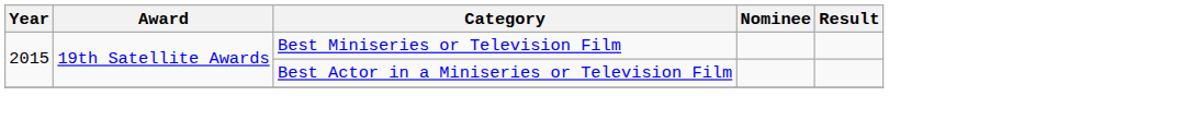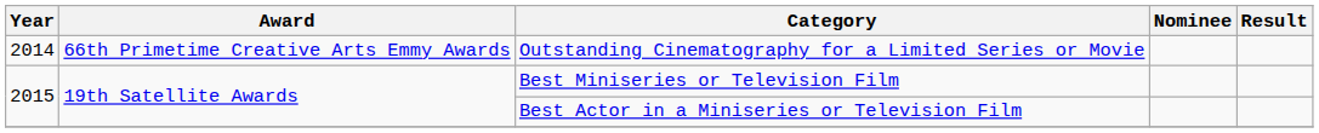+ row: 2014 | 66th Primetime Creative Arts Emmy Awards | Outstanding Cinematography for a Limited Series or Movie
